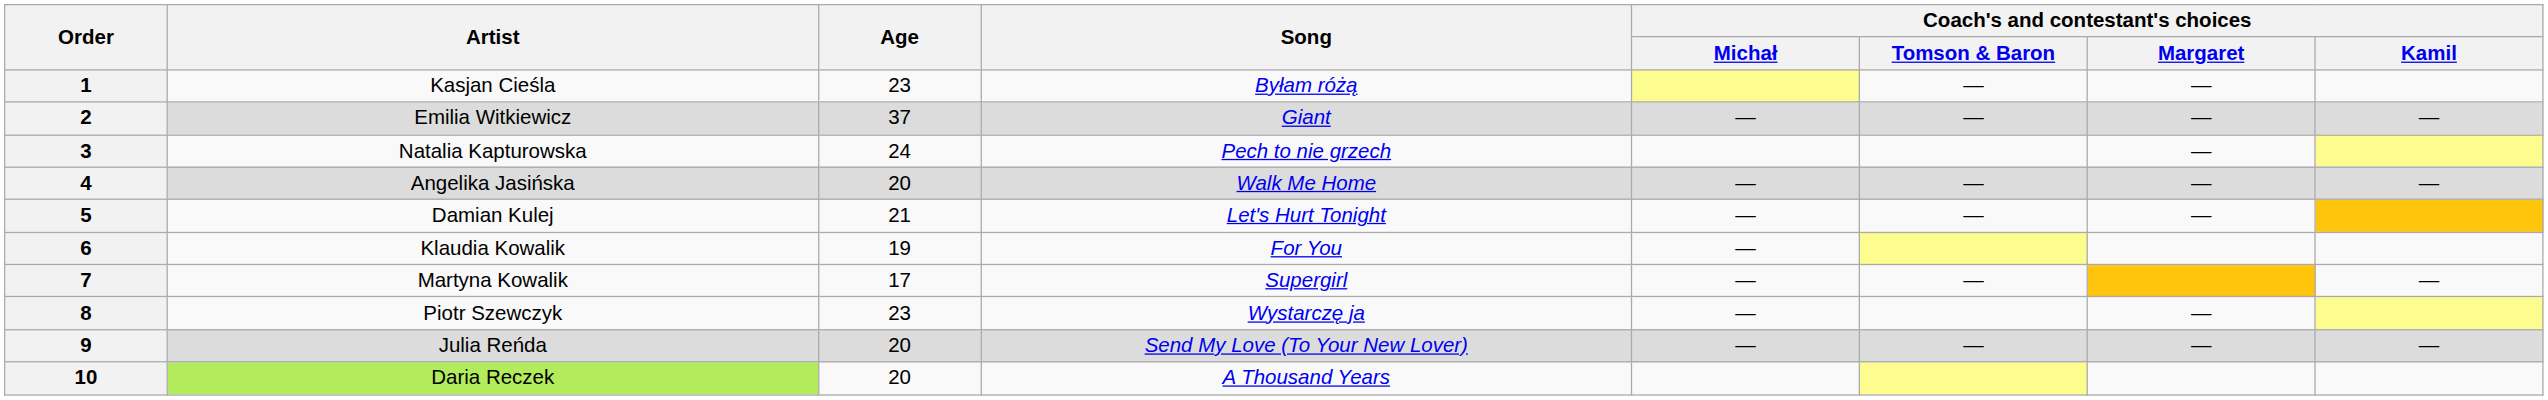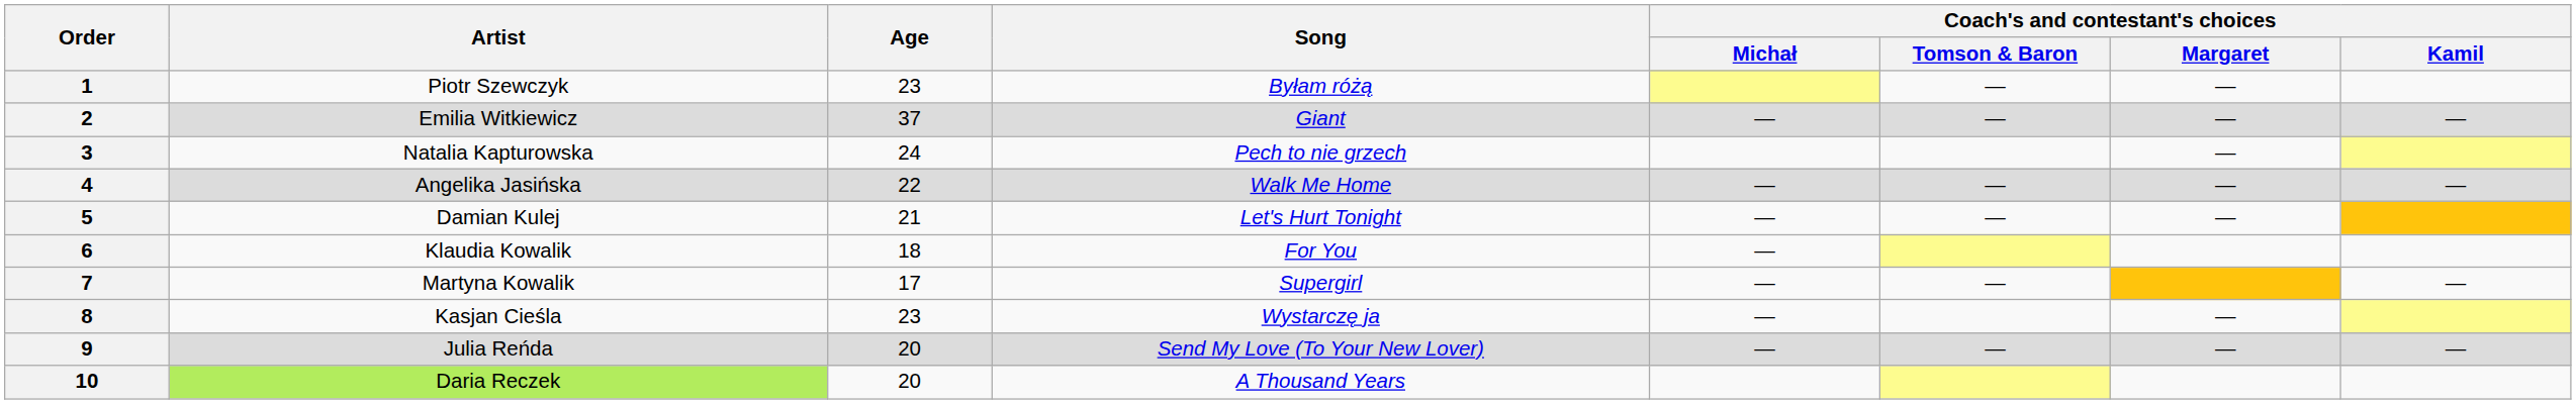1 | Artist: Kasjan Cieśla -> Piotr Szewczyk
4 | Age: 20 -> 22
6 | Age: 19 -> 18
8 | Artist: Piotr Szewczyk -> Kasjan Cieśla
